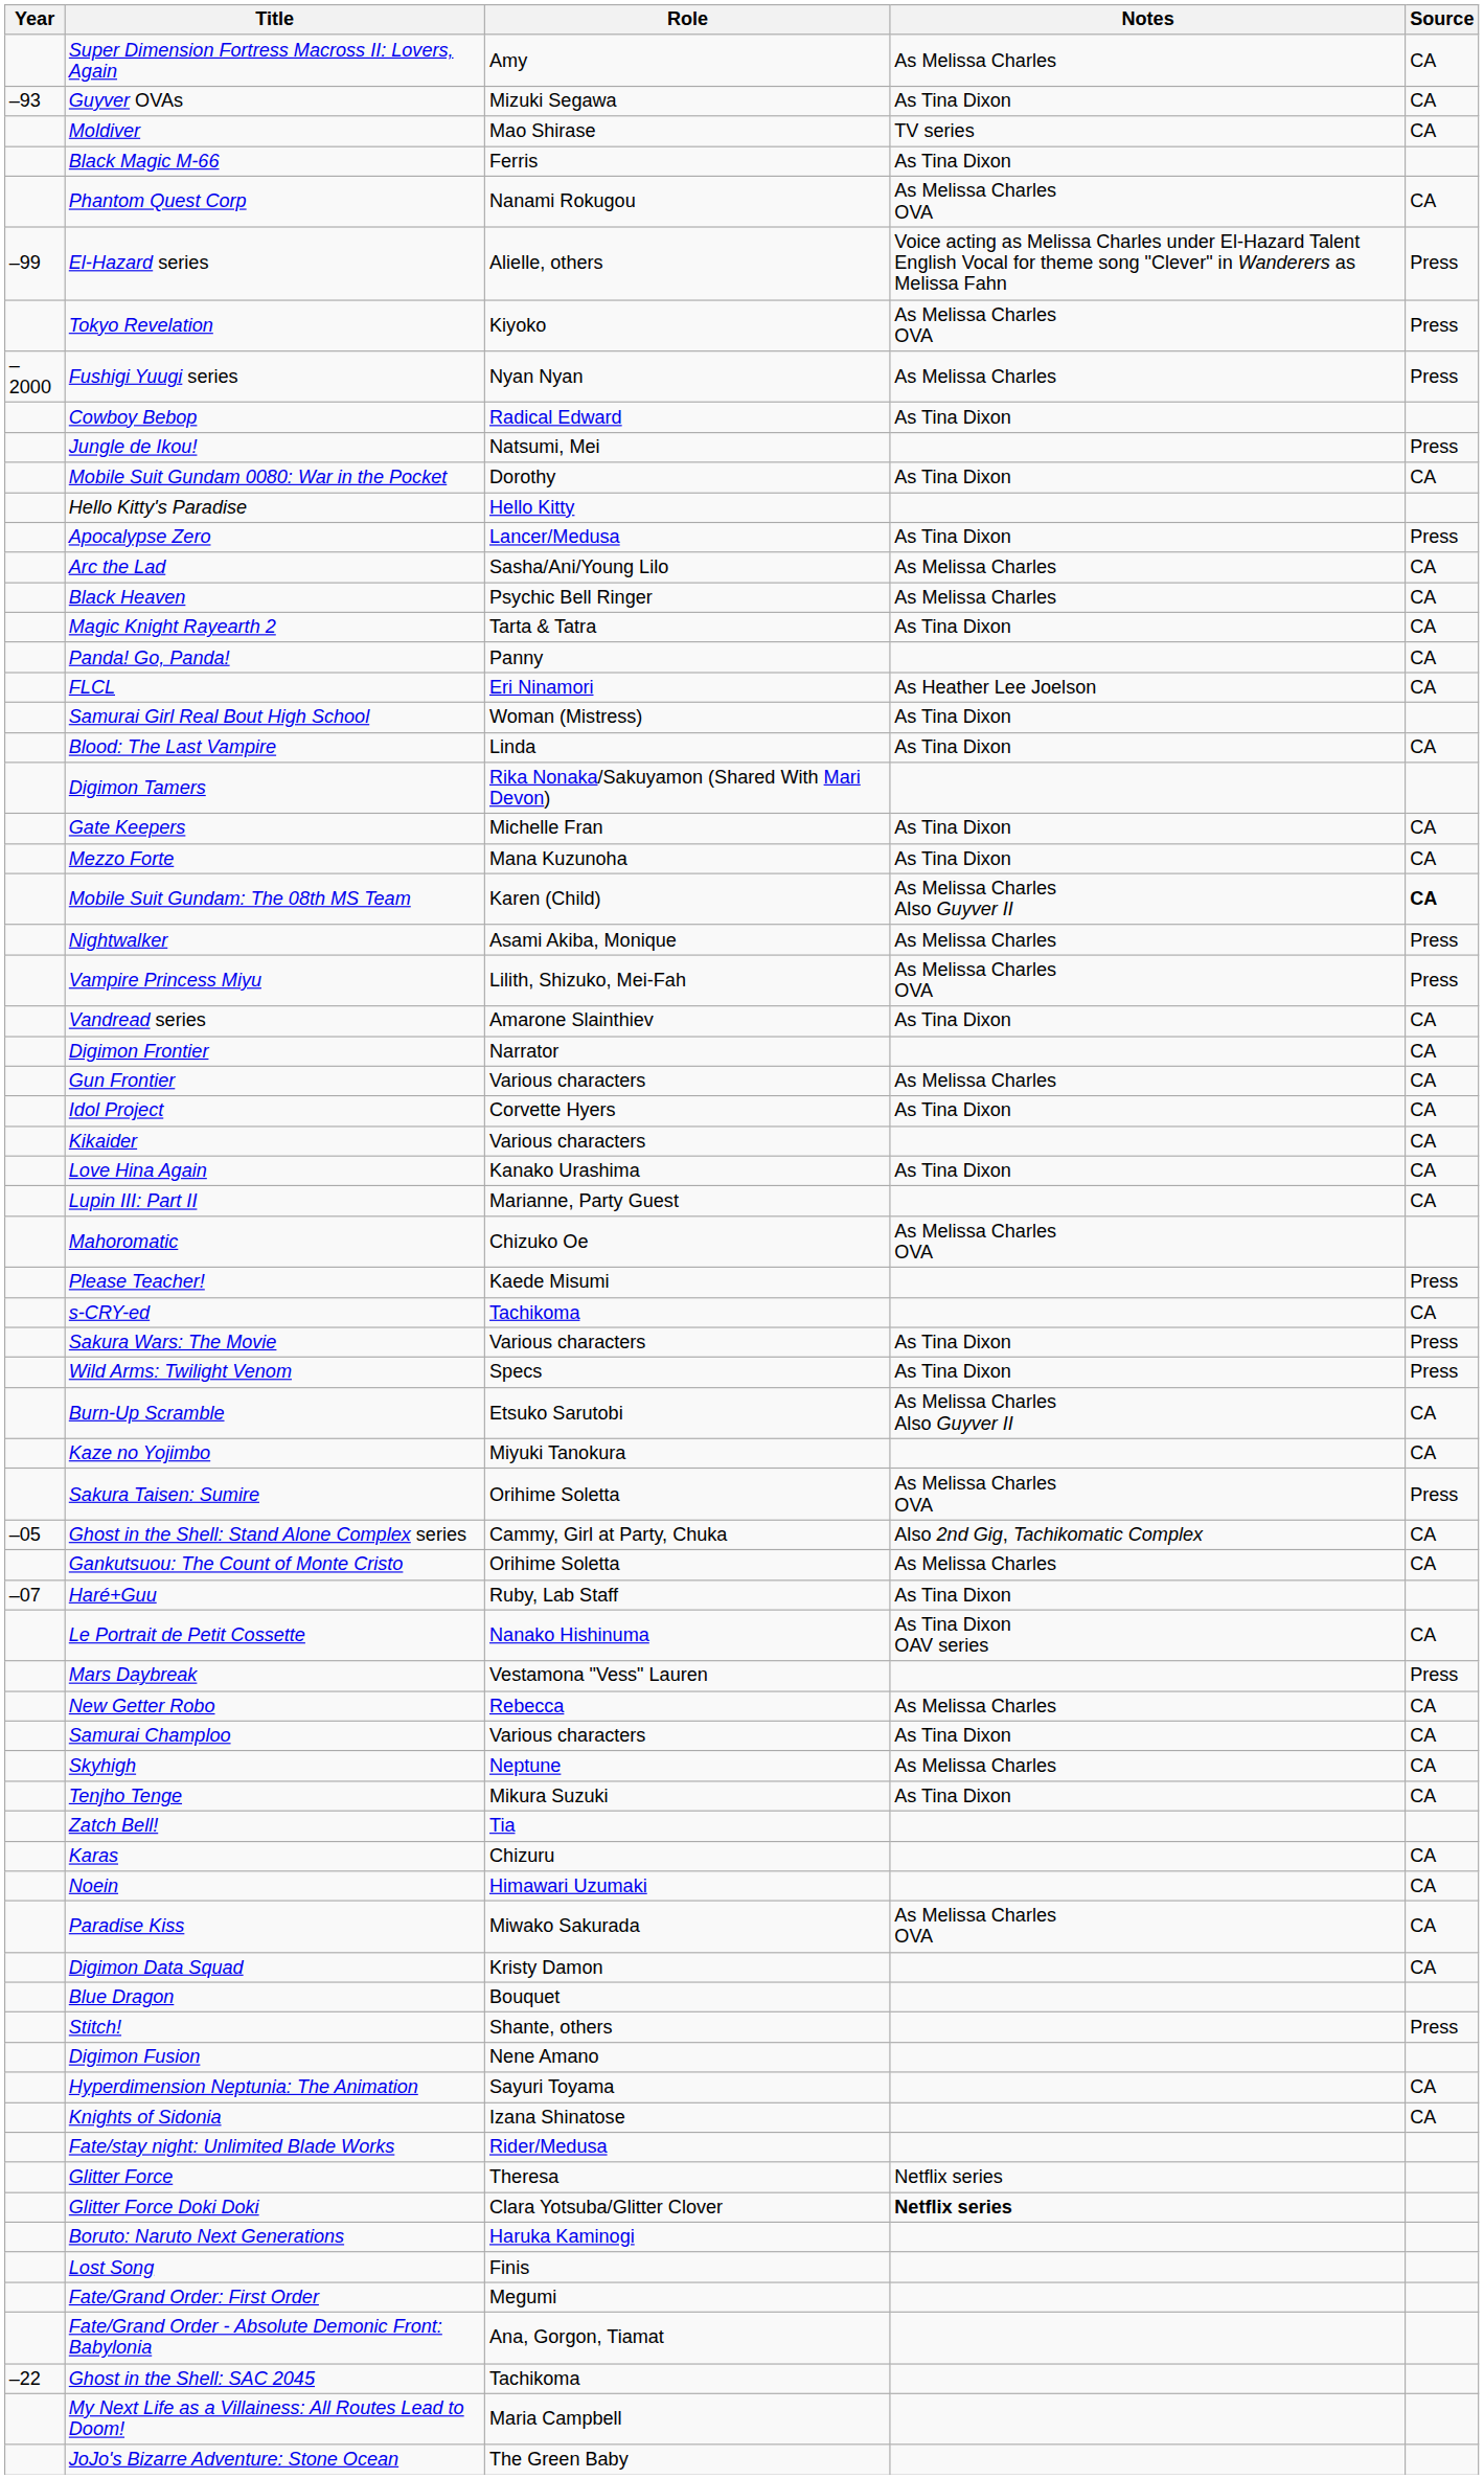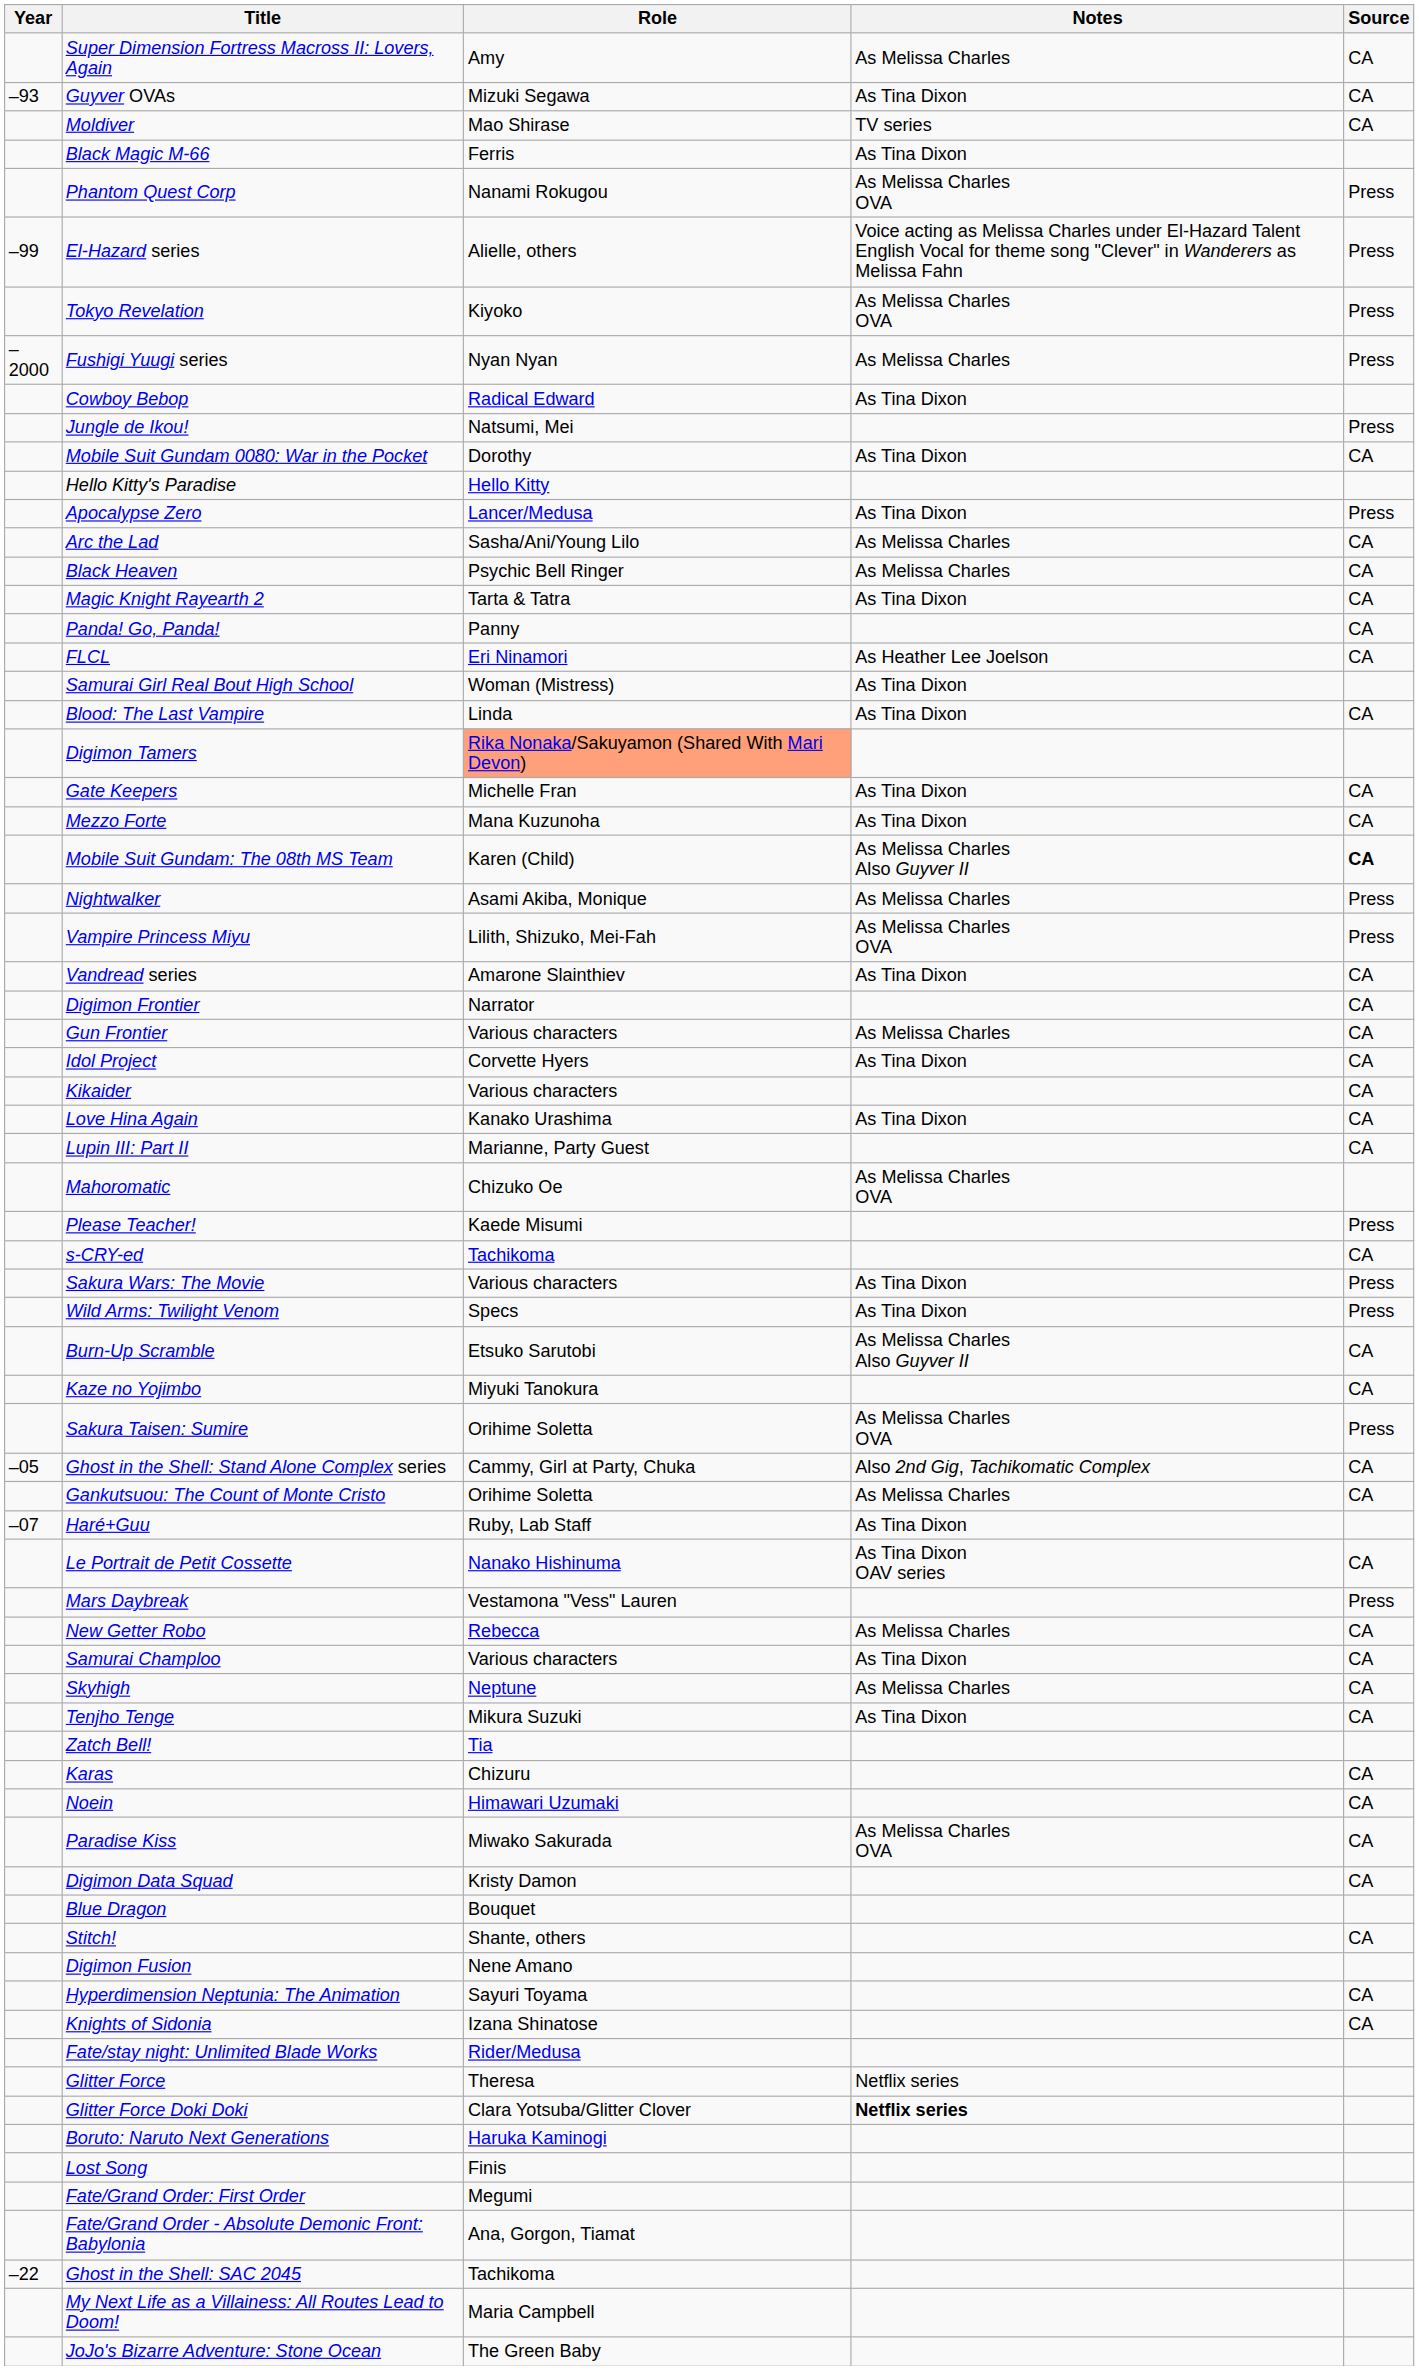Phantom Quest Corp | Source: CA -> Press
Digimon Tamers | Role: no background -> lightsalmon background
Stitch! | Source: Press -> CA
